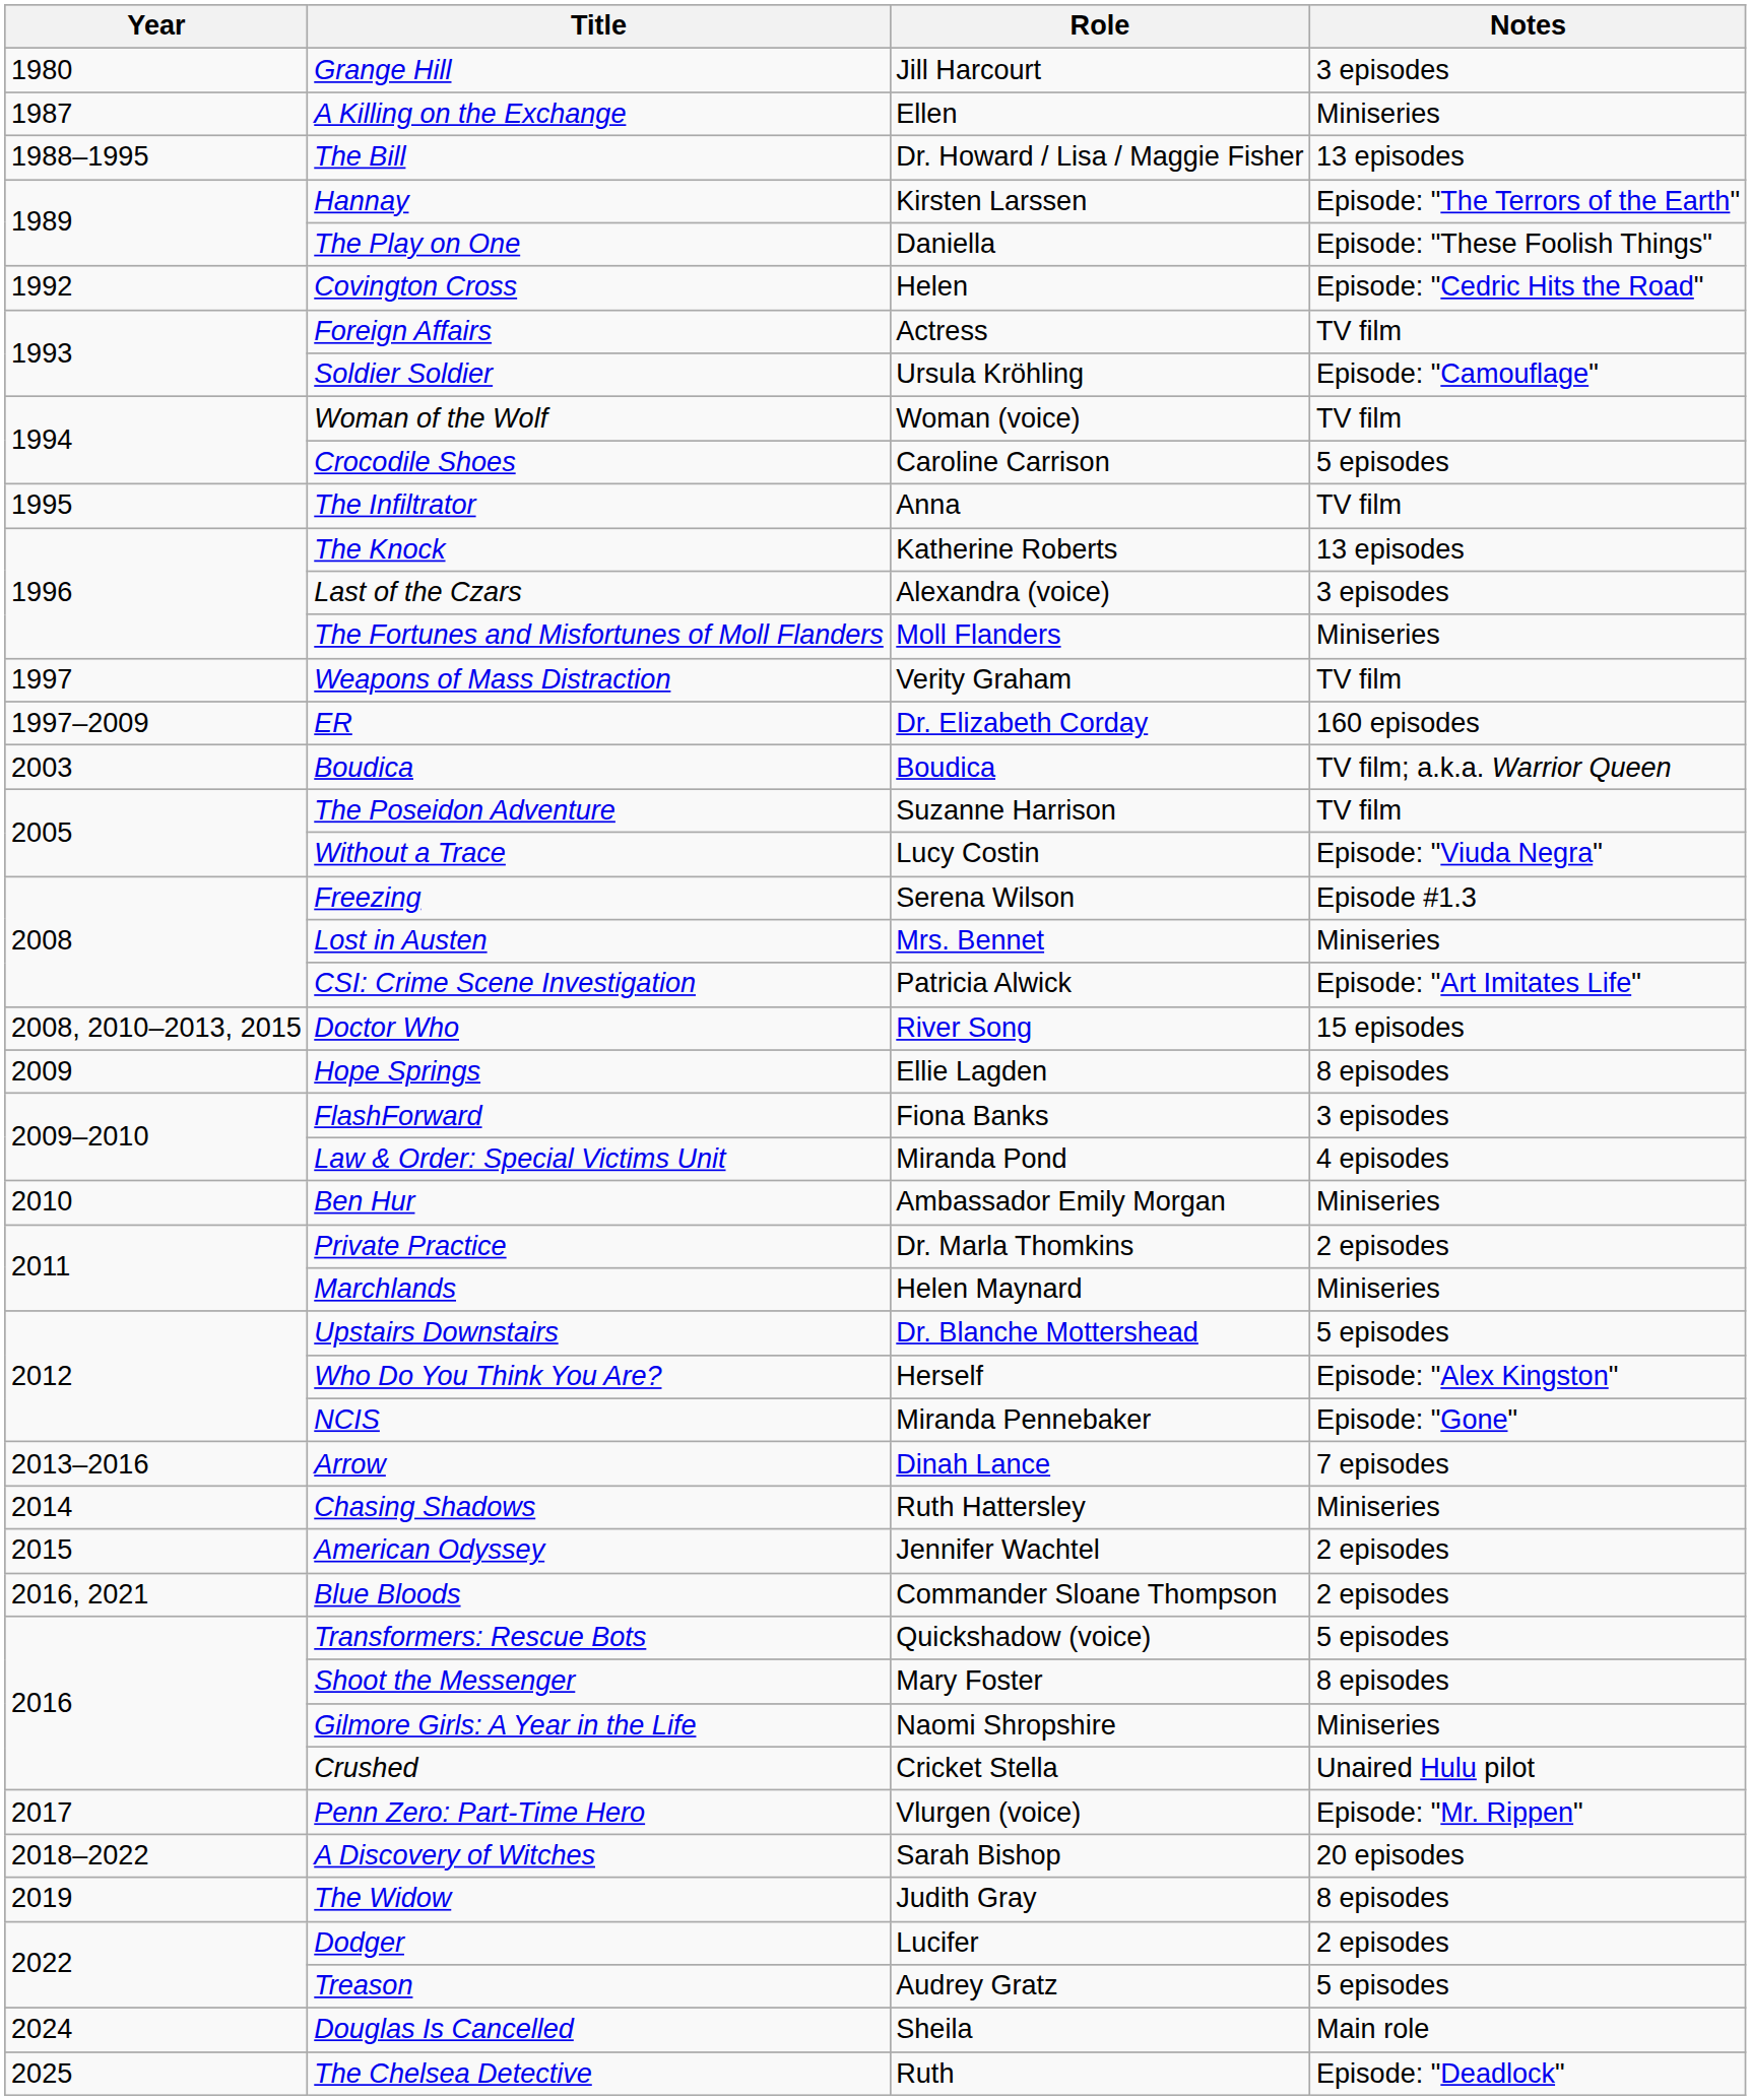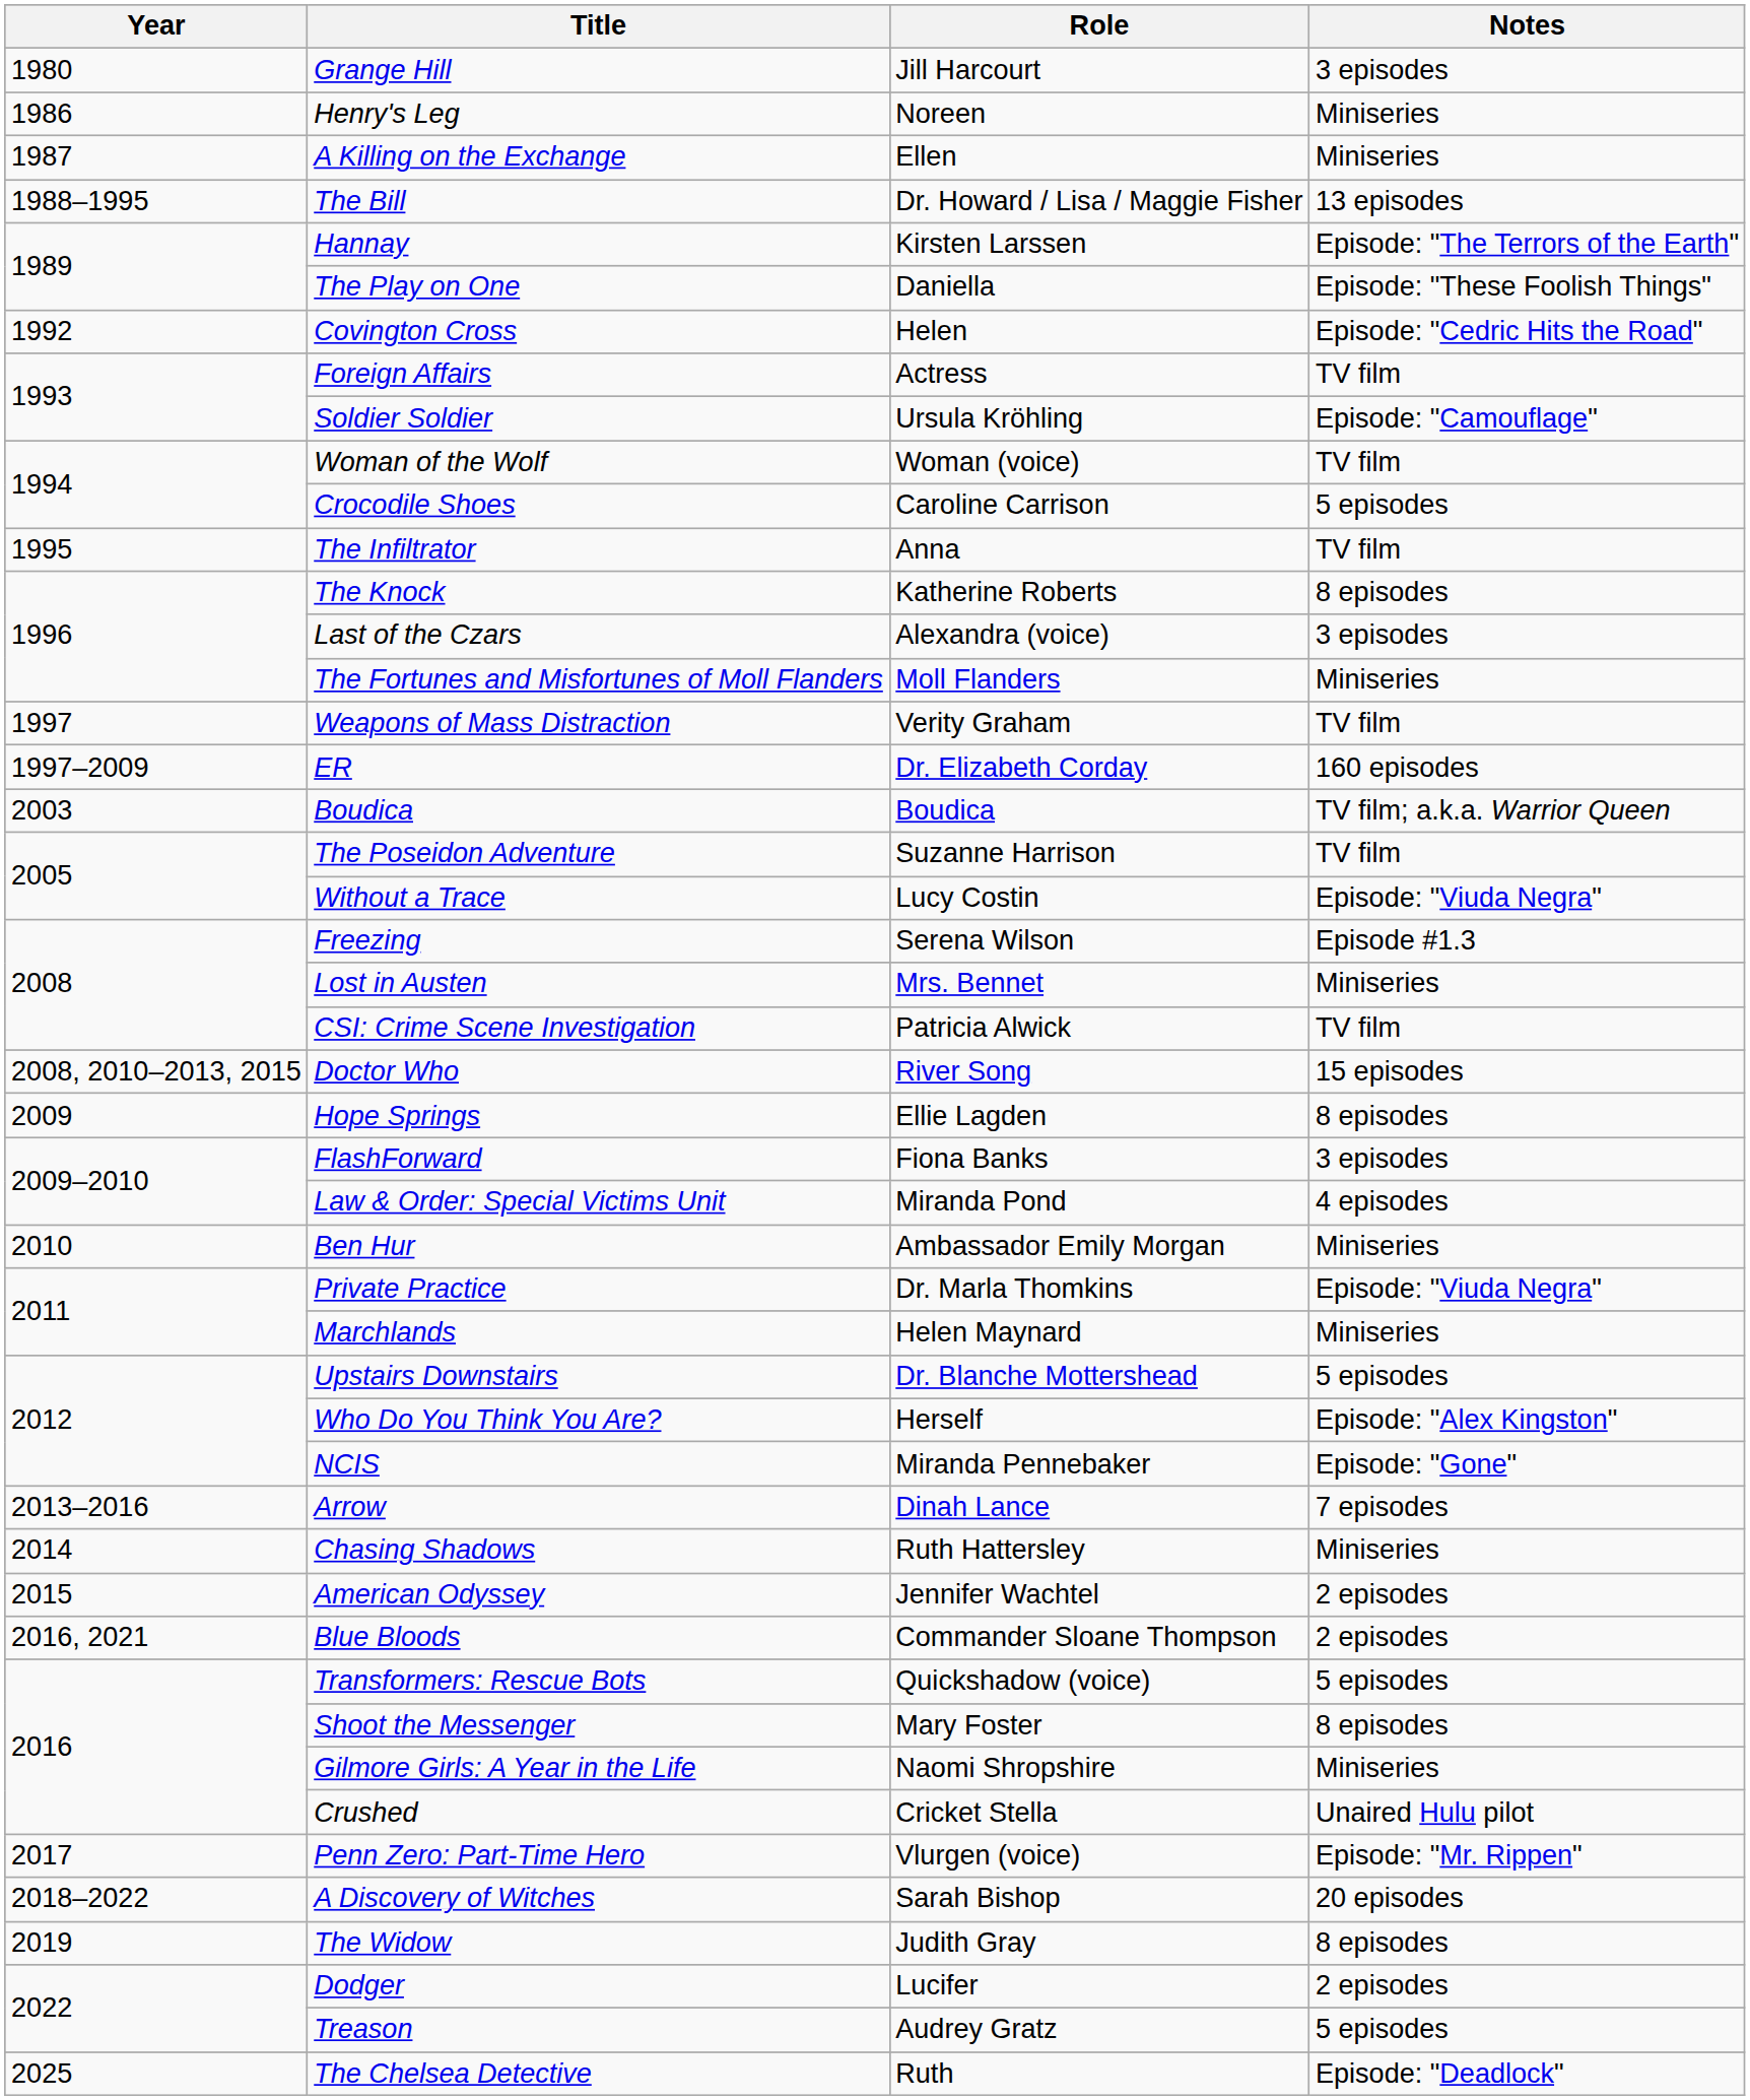+ row: 1986 | Henry's Leg | Noreen | Miniseries
The Knock | Notes: 13 episodes -> 8 episodes
CSI: Crime Scene Investigation | Notes: Episode: "Art Imitates Life" -> TV film
Private Practice | Notes: 2 episodes -> Episode: "Viuda Negra"
- row: 2024 | Douglas Is Cancelled | Sheila | Main role
